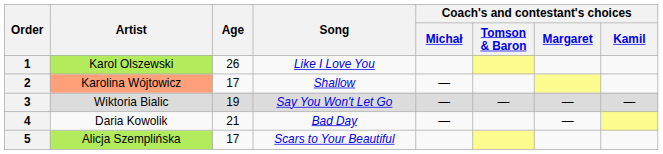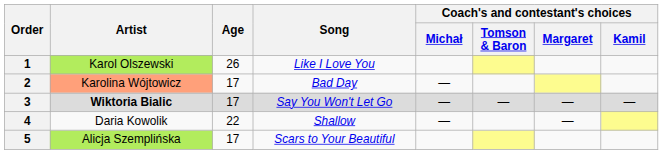2 | Song: Shallow -> Bad Day
3 | Artist: normal -> bold
3 | Age: 19 -> 17
4 | Age: 21 -> 22
4 | Song: Bad Day -> Shallow
